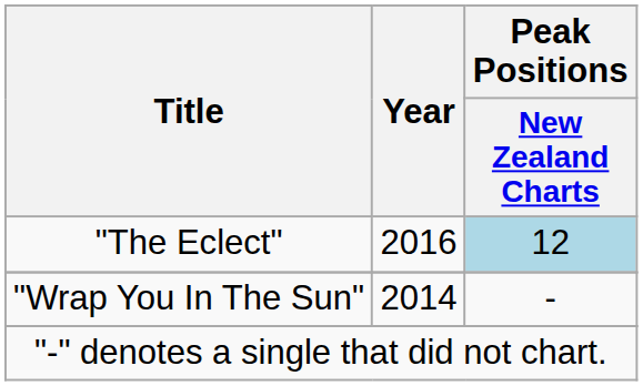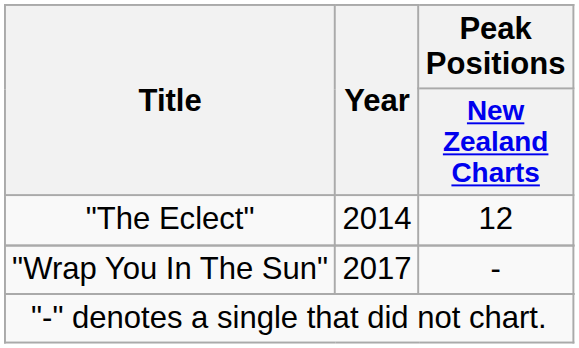"The Eclect" | Year: 2016 -> 2014
"The Eclect" | Peak Positions / New Zealand Charts: lightblue background -> no background
"Wrap You In The Sun" | Year: 2014 -> 2017
